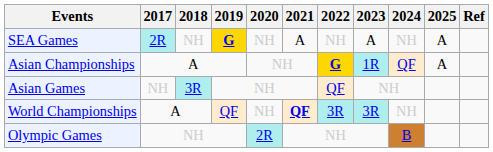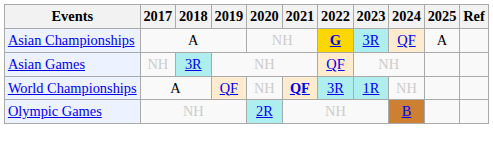- row: SEA Games | 2R | NH | G | NH | A | NH | A | NH | A
Asian Championships | 2023: 1R -> 3R
World Championships | 2023: 3R -> 1R
